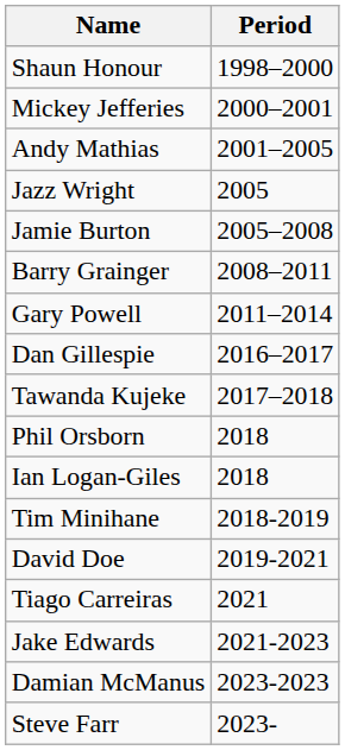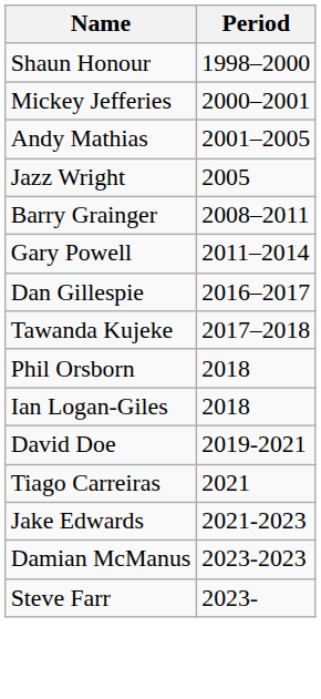- row: Jamie Burton | 2005–2008
- row: Tim Minihane | 2018-2019
